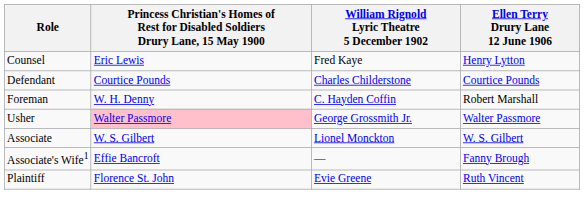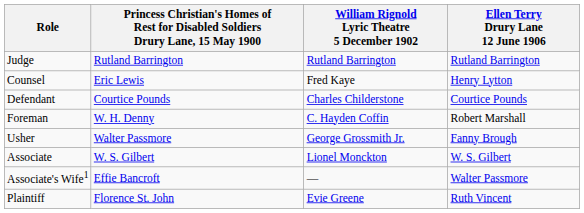+ row: Judge | Rutland Barrington | Rutland Barrington | Rutland Barrington
Usher | column 2: pink background -> no background
Usher | Ellen Terry Drury Lane 12 June 1906: Walter Passmore -> Fanny Brough
Associate's Wife1 | Ellen Terry Drury Lane 12 June 1906: Fanny Brough -> Walter Passmore
